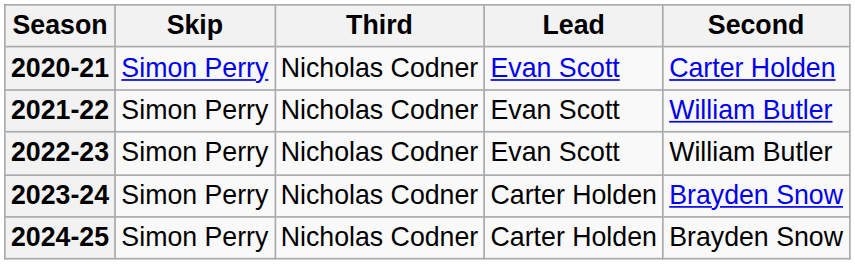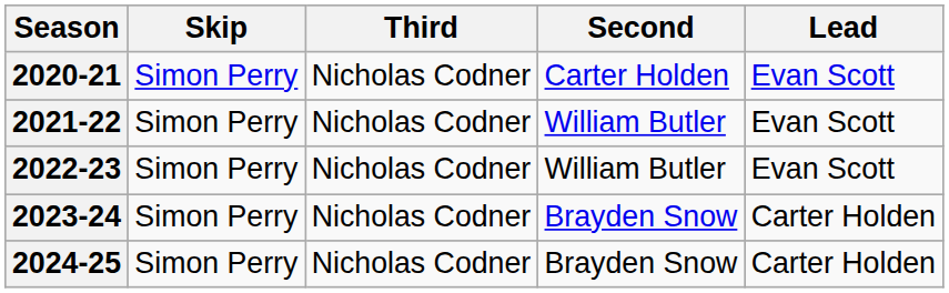columns swapped: Second <-> Lead
